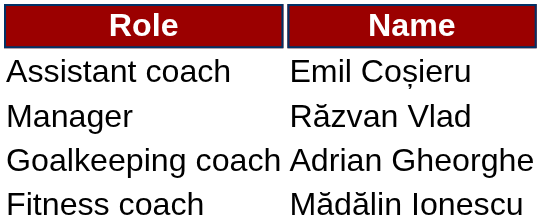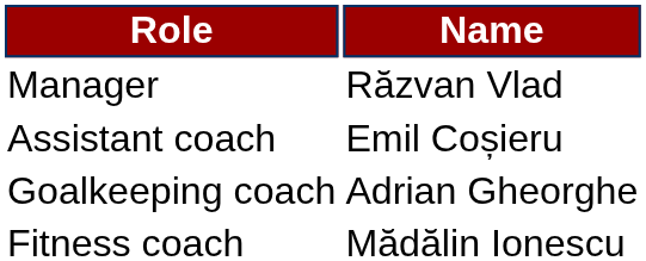rows swapped: Manager <-> Assistant coach
